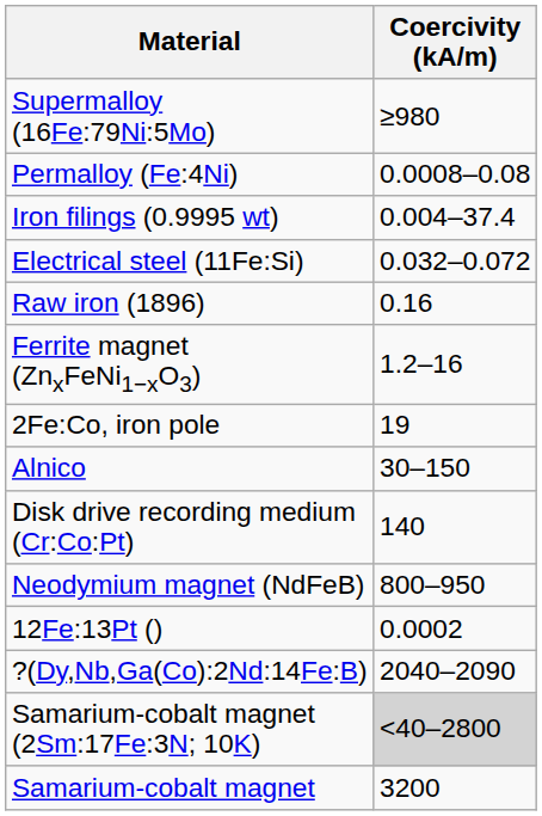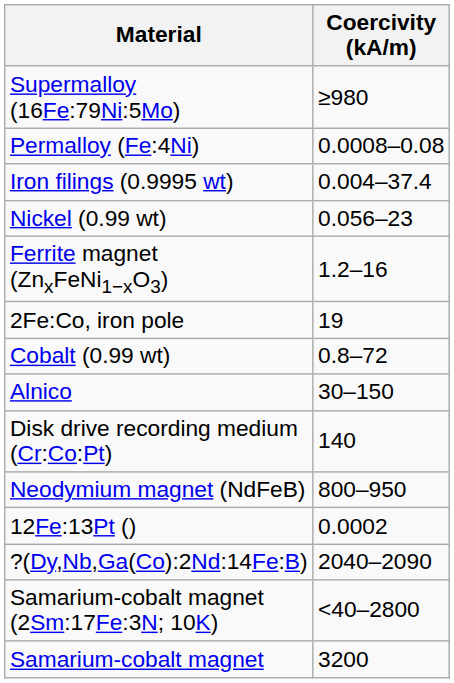- row: Electrical steel (11Fe:Si) | 0.032–0.072
- row: Raw iron (1896) | 0.16
+ row: Nickel (0.99 wt) | 0.056–23
+ row: Cobalt (0.99 wt) | 0.8–72
Samarium-cobalt magnet (2Sm:17Fe:3N; 10K) | Coercivity (kA/m): lightgrey background -> no background
